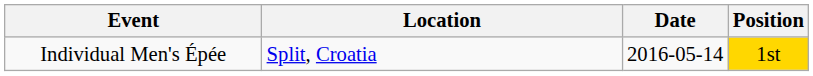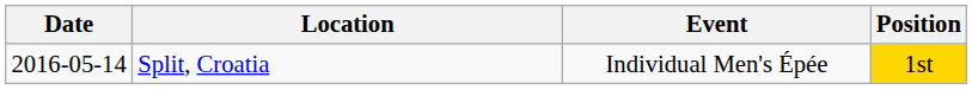columns swapped: Date <-> Event
